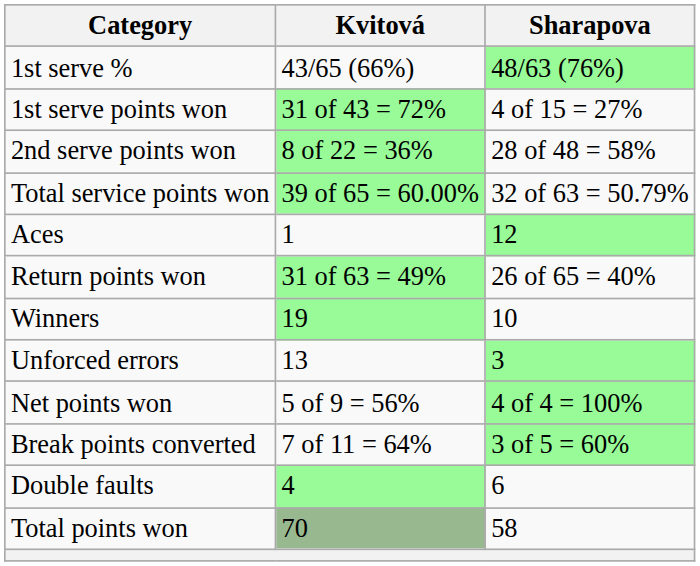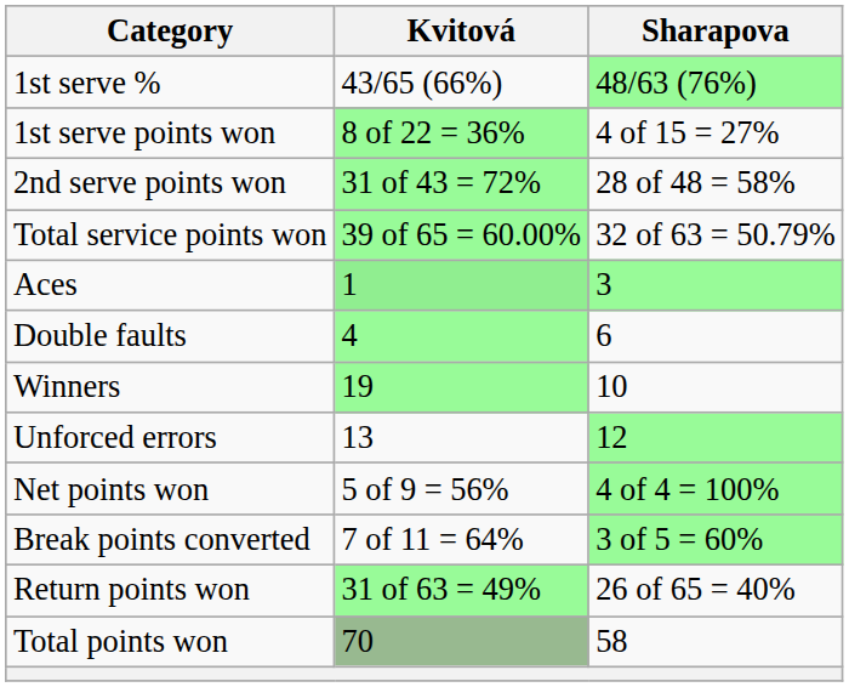1st serve points won | Kvitová: 31 of 43 = 72% -> 8 of 22 = 36%
2nd serve points won | Kvitová: 8 of 22 = 36% -> 31 of 43 = 72%
Aces | Kvitová: no background -> lightgreen background
Aces | Sharapova: 12 -> 3
rows swapped: Double faults <-> Return points won
Unforced errors | Sharapova: 3 -> 12
